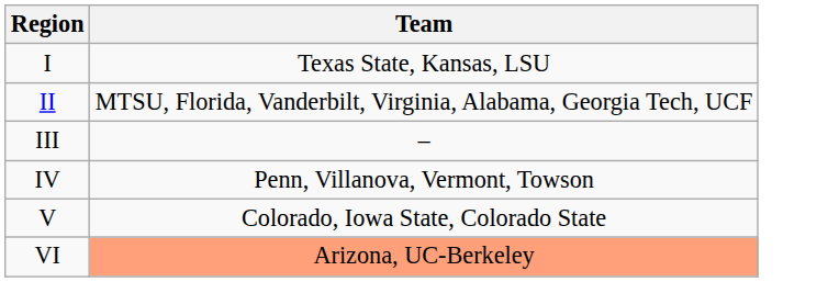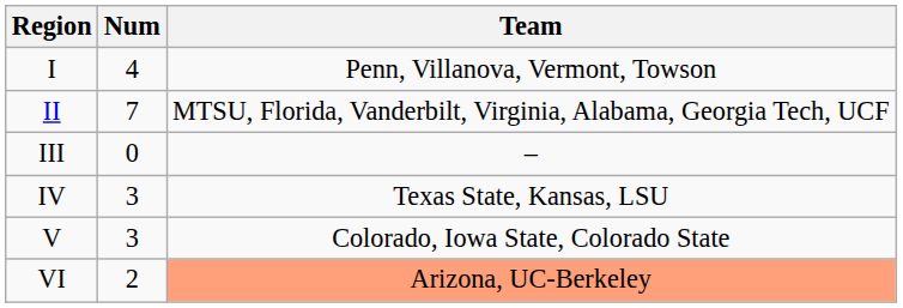+ column: Num | 4 | 7 | 0 | 3 | 3 | 2
I | Team: Texas State, Kansas, LSU -> Penn, Villanova, Vermont, Towson
IV | Team: Penn, Villanova, Vermont, Towson -> Texas State, Kansas, LSU
